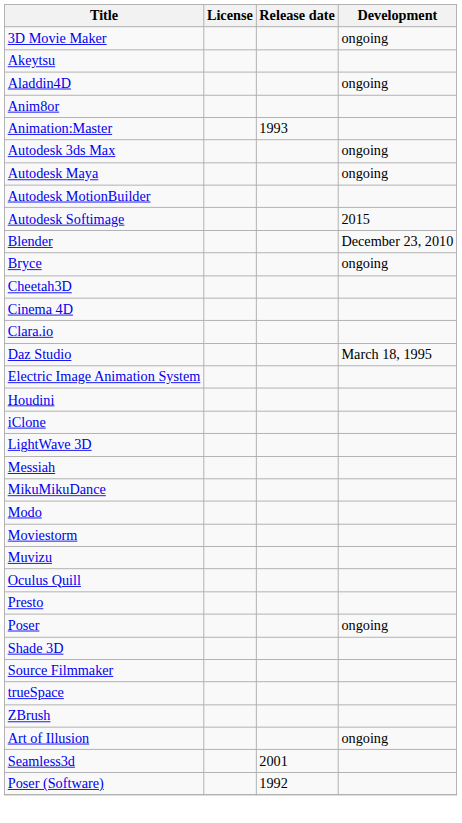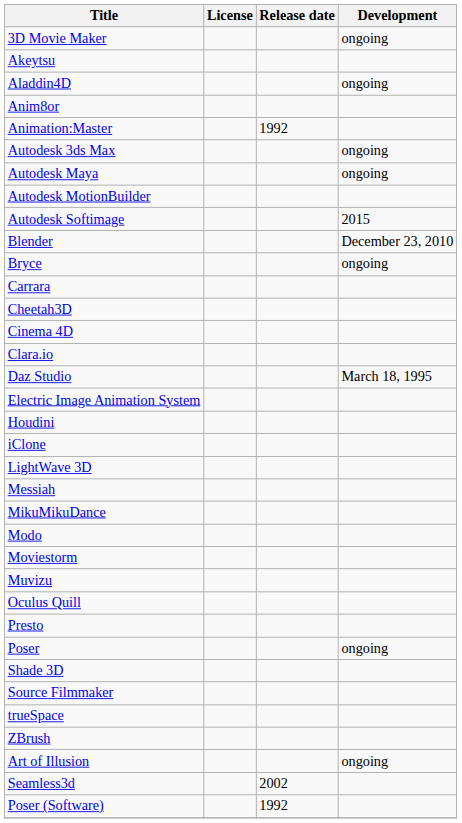Animation:Master | Release date: 1993 -> 1992
+ row: Carrara
Seamless3d | Release date: 2001 -> 2002
